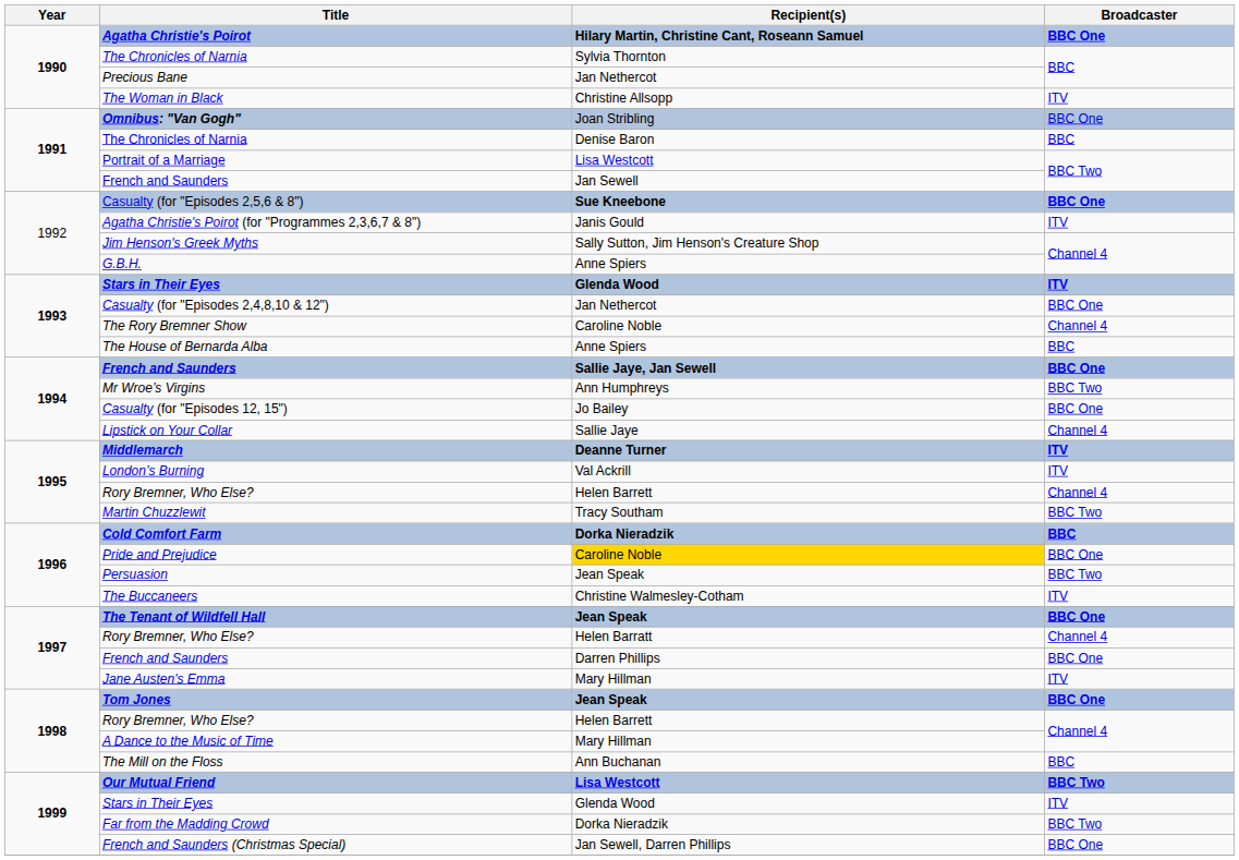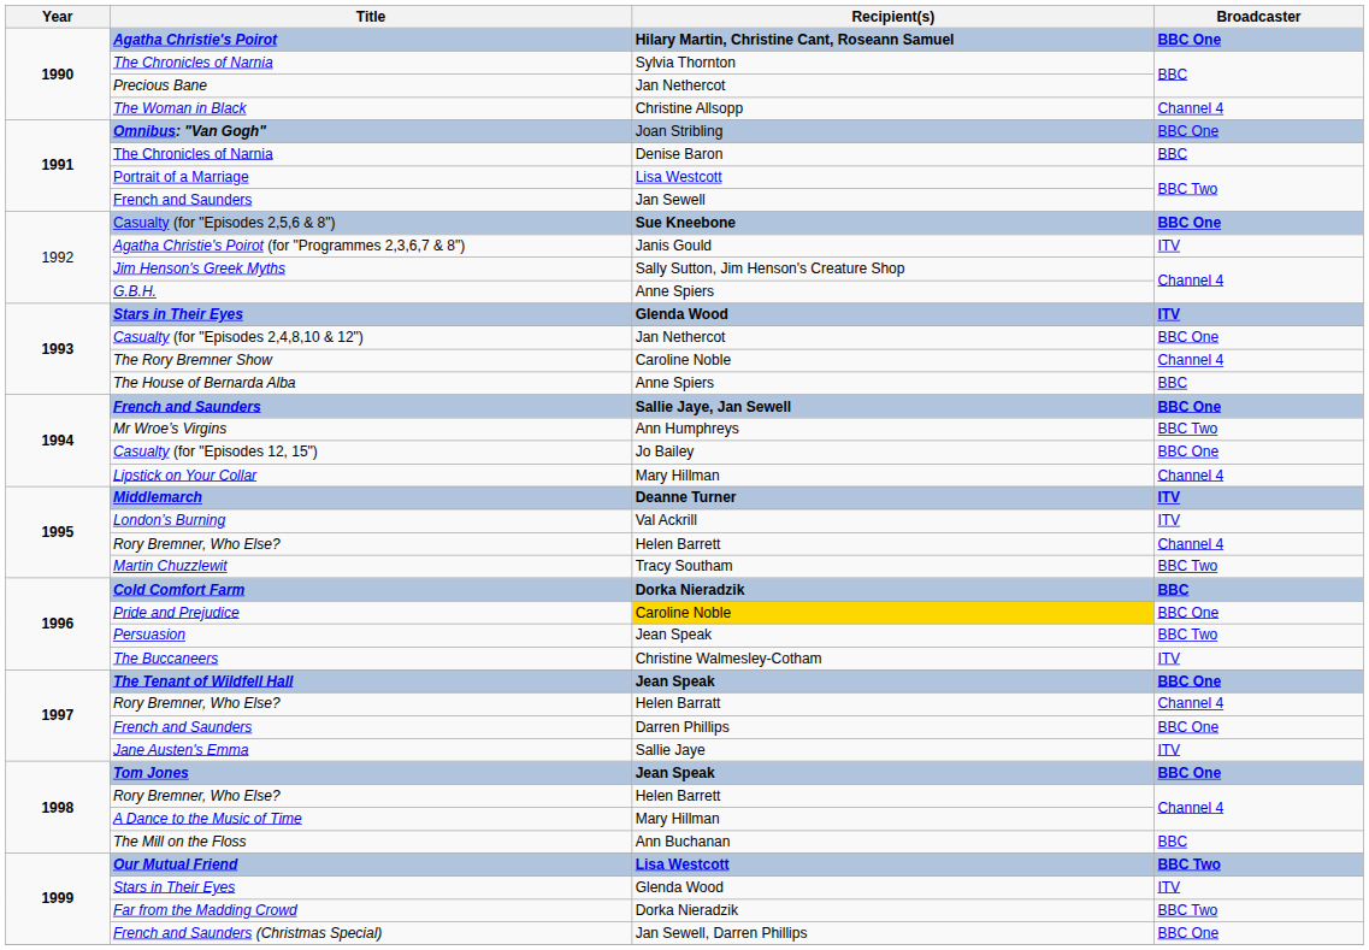The Woman in Black | Broadcaster: ITV -> Channel 4
Lipstick on Your Collar | Recipient(s): Sallie Jaye -> Mary Hillman
Jane Austen's Emma | Recipient(s): Mary Hillman -> Sallie Jaye
